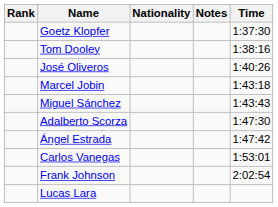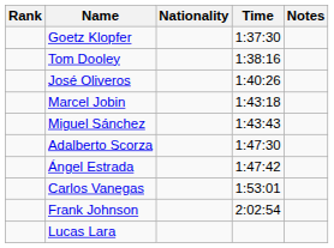columns swapped: Time <-> Notes
